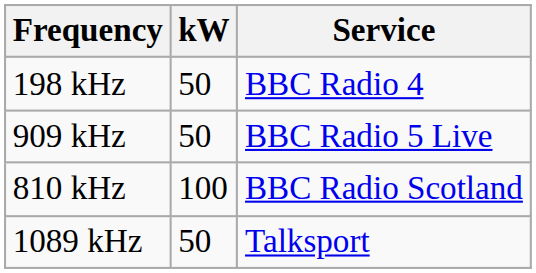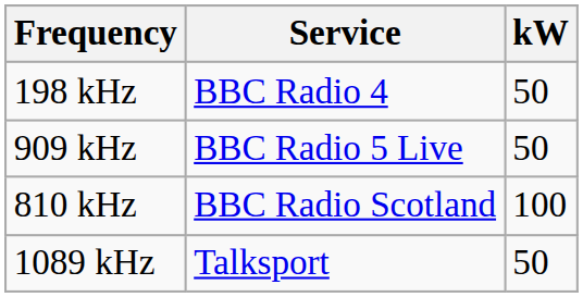columns swapped: kW <-> Service
